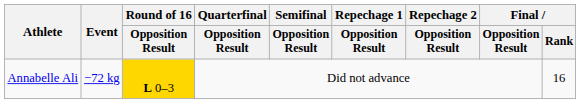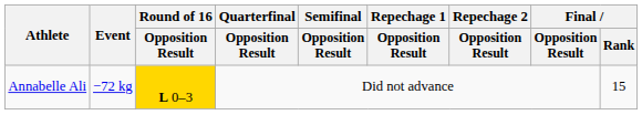Annabelle Ali | Final / Rank: 16 -> 15
